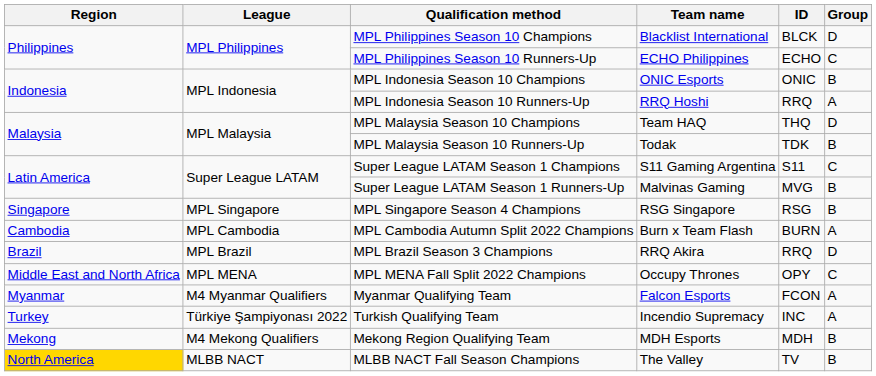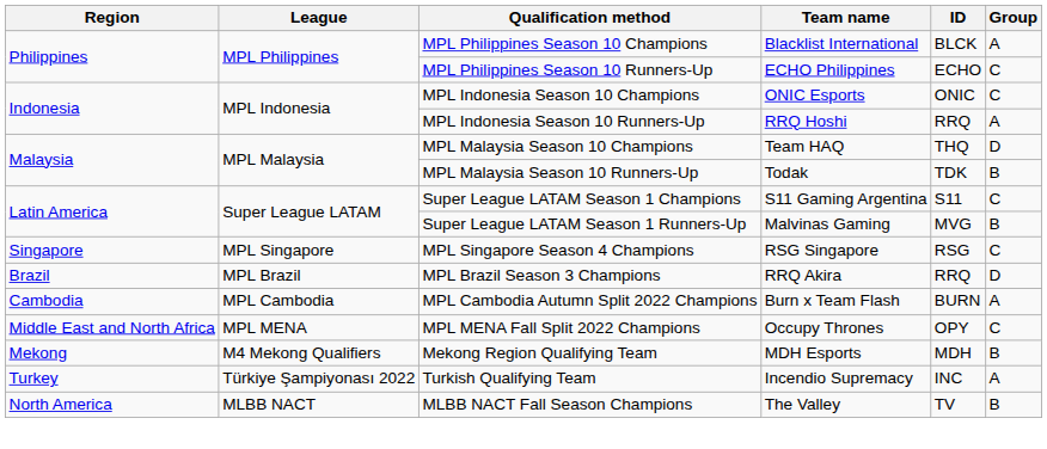MPL Philippines Season 10 Champions | Group: D -> A
MPL Indonesia Season 10 Champions | Group: B -> C
MPL Singapore Season 4 Champions | Group: B -> C
rows swapped: MPL Cambodia Autumn Split 2022 Champions <-> MPL Brazil Season 3 Champions
- row: Myanmar | M4 Myanmar Qualifiers | Myanmar Qualifying Team | Falcon Esports | FCON | A
rows swapped: Mekong Region Qualifying Team <-> Turkish Qualifying Team
MLBB NACT Fall Season Champions | Region: gold background -> no background
